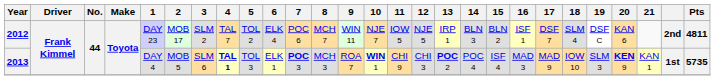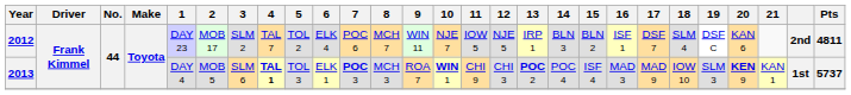2013 | Pts: 5735 -> 5737
